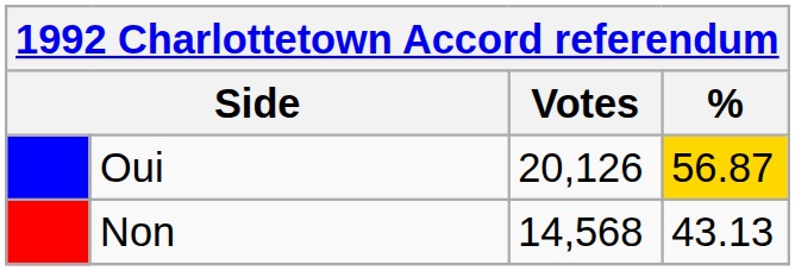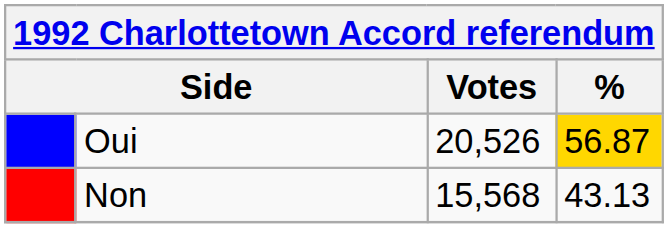Oui | Votes: 20,126 -> 20,526
Non | Votes: 14,568 -> 15,568
